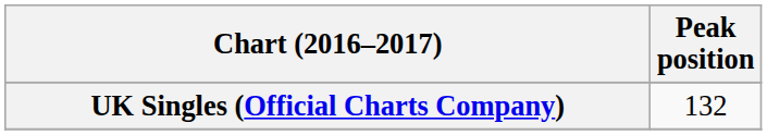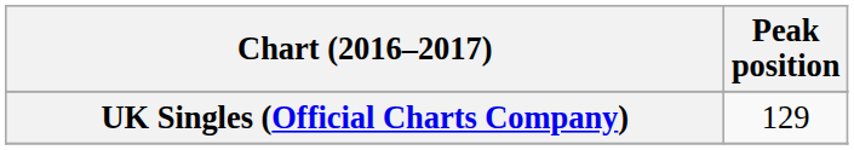UK Singles (Official Charts Company) | Peak position: 132 -> 129
